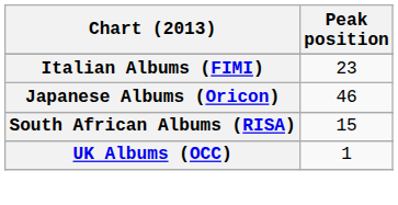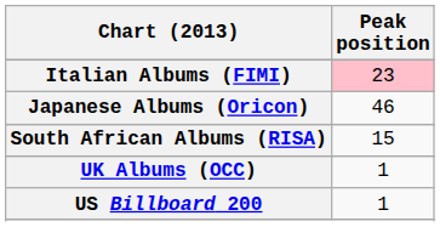Italian Albums (FIMI) | Peak position: no background -> pink background
+ row: US Billboard 200 | 1
